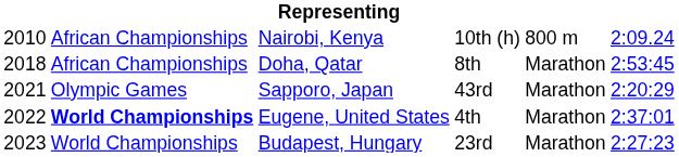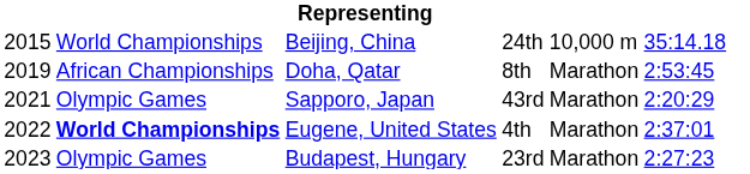- row: 2010 | African Championships | Nairobi, Kenya | 10th (h) | 800 m | 2:09.24
+ row: 2015 | World Championships | Beijing, China | 24th | 10,000 m | 35:14.18
Doha, Qatar | column 1: 2018 -> 2019
Budapest, Hungary | column 2: World Championships -> Olympic Games
